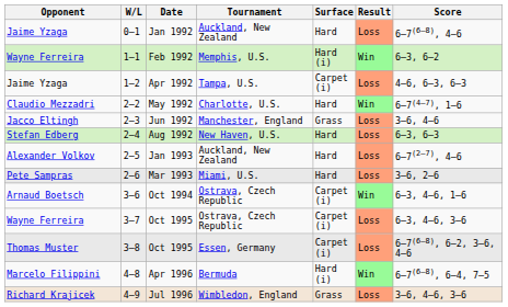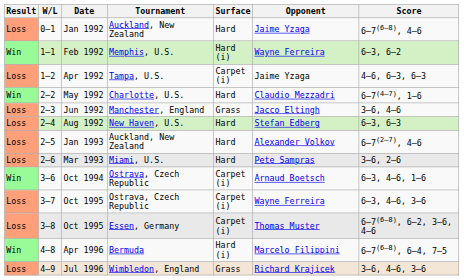columns swapped: Result <-> Opponent
